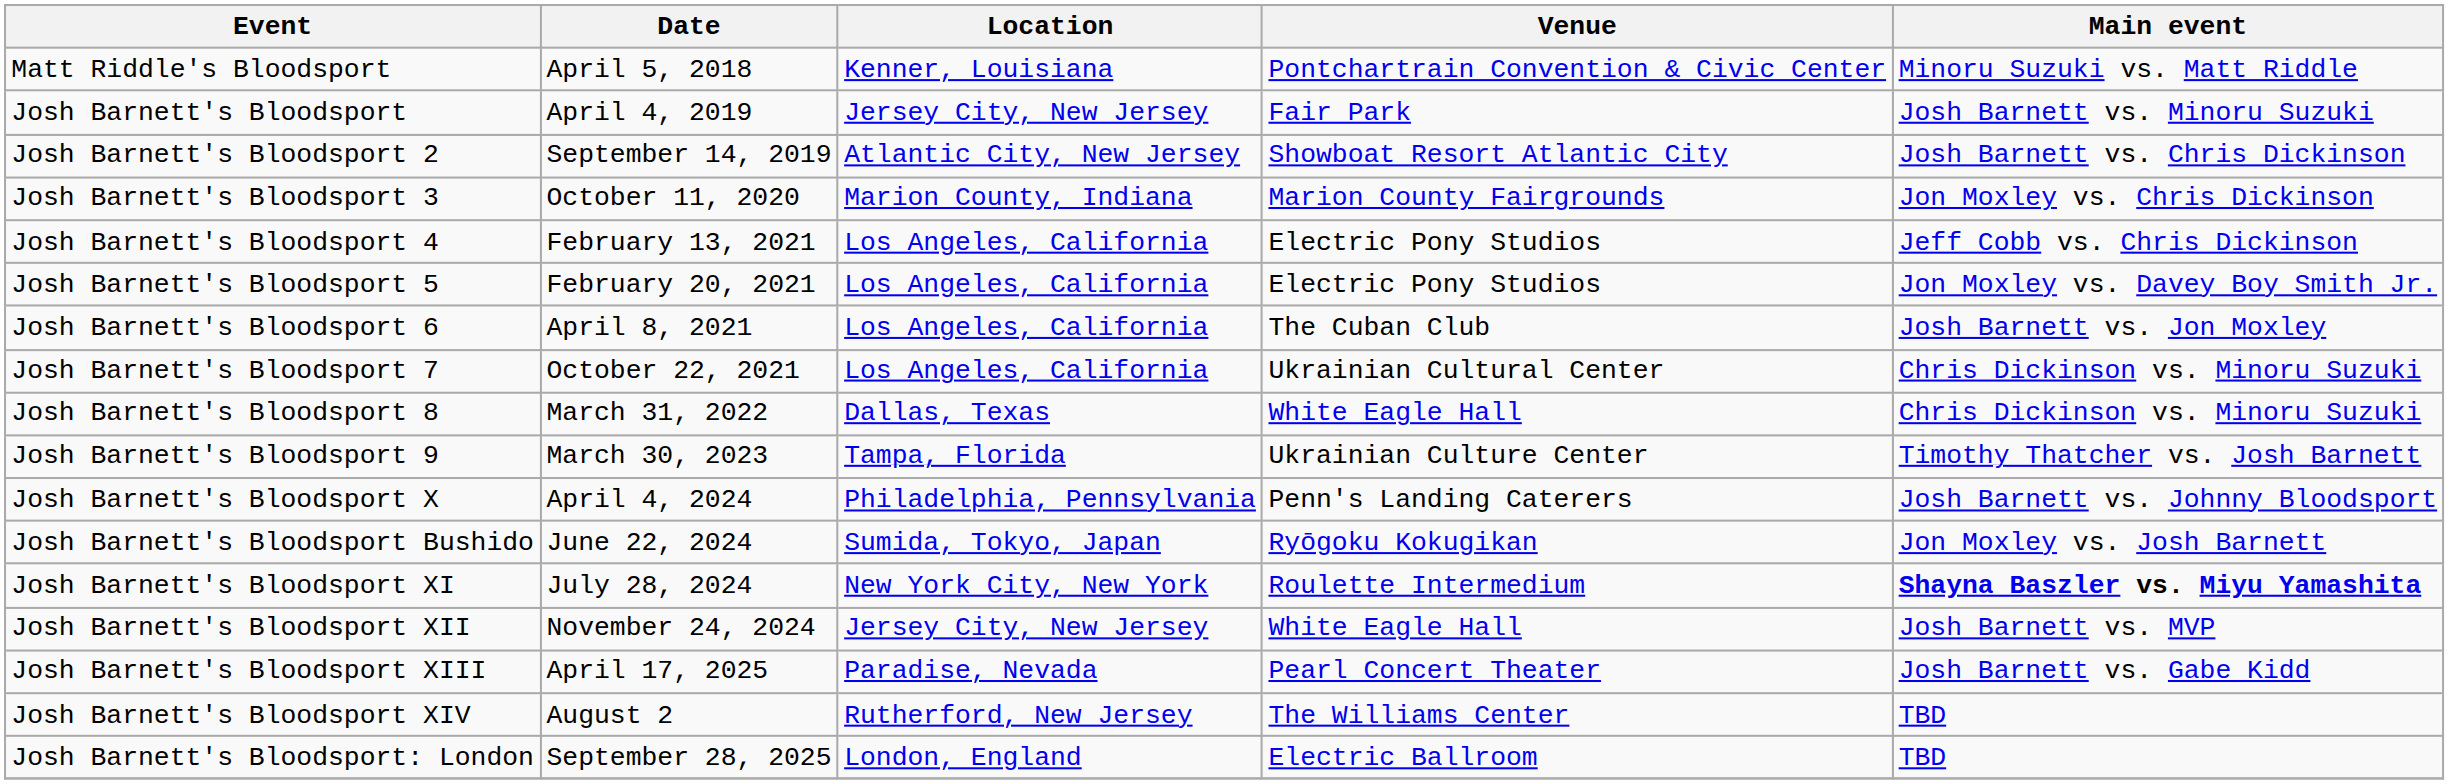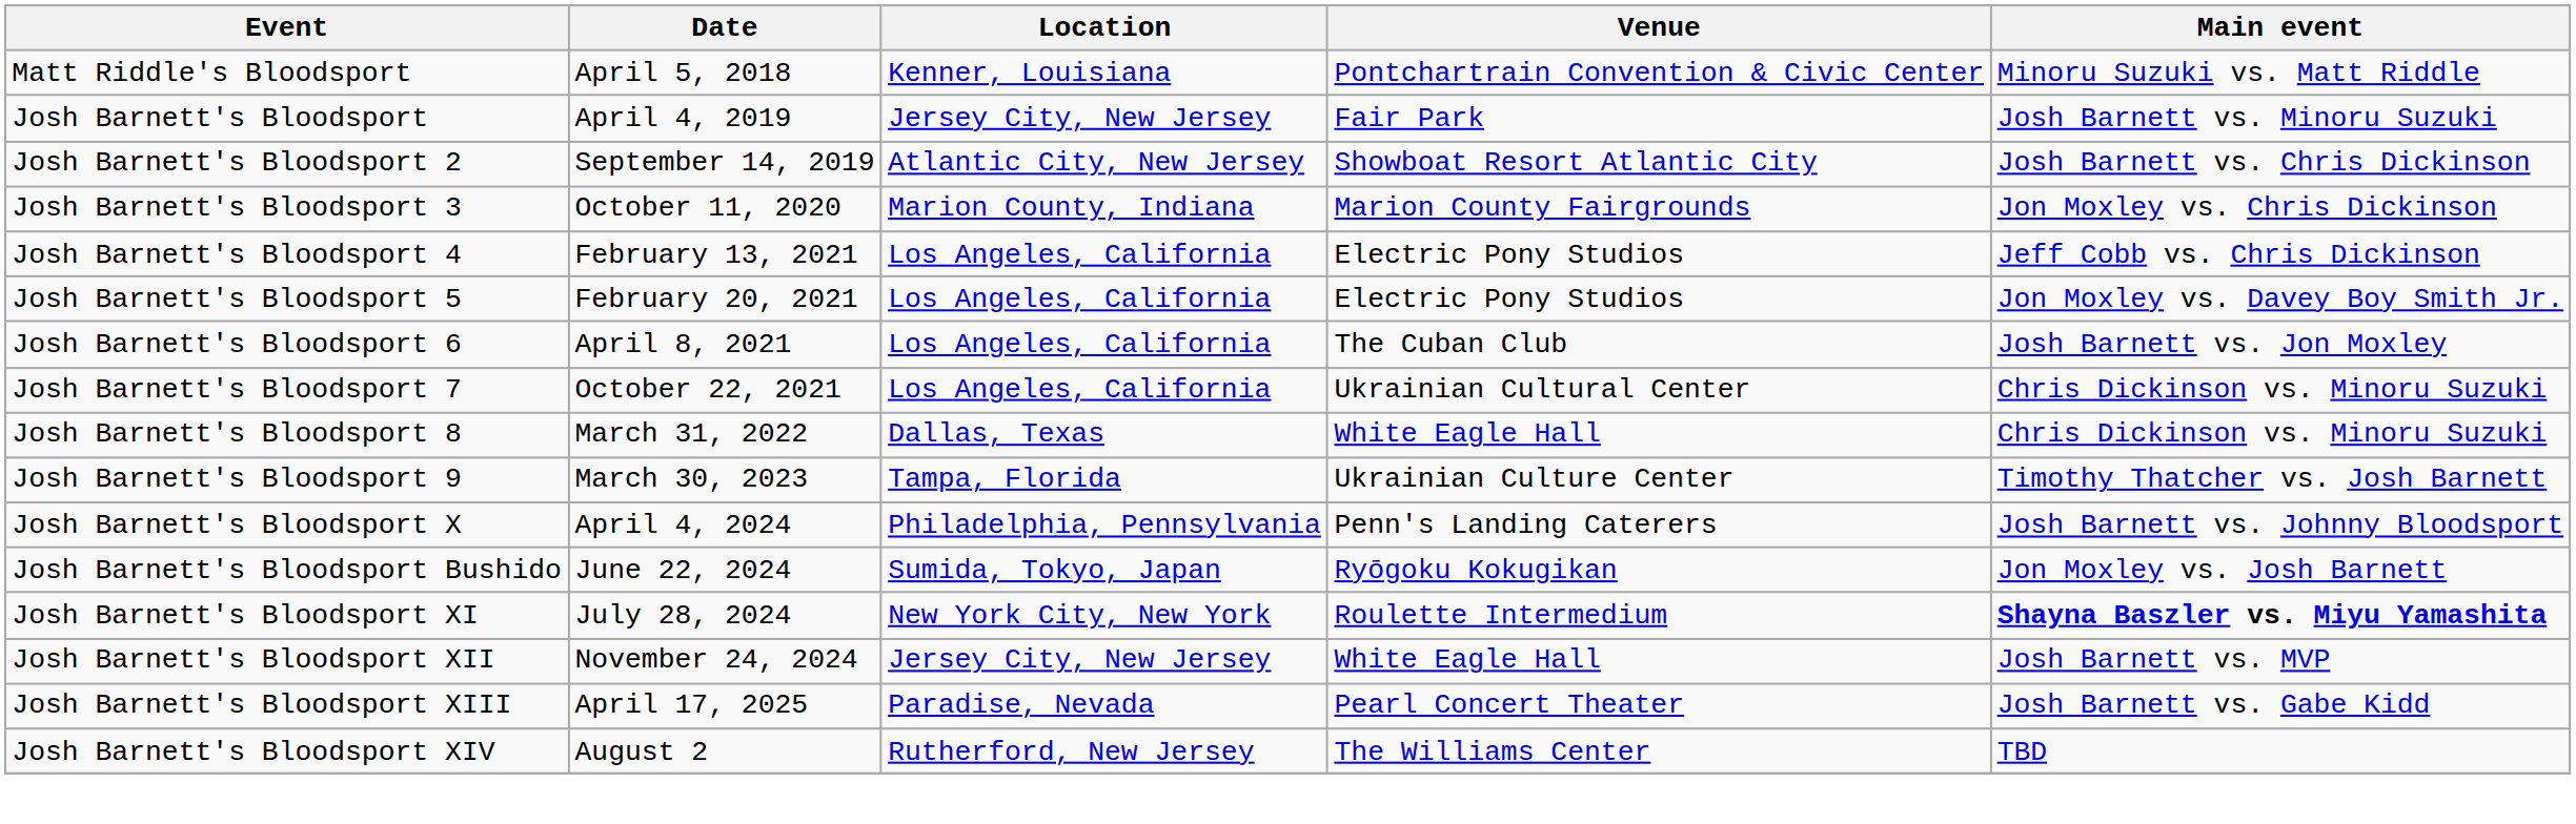- row: Josh Barnett's Bloodsport: London | September 28, 2025 | London, England | Electric Ballroom | TBD
